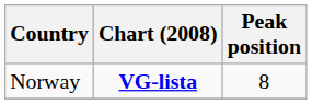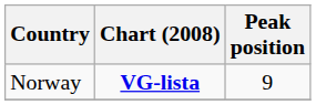Norway | Peak position: 8 -> 9
